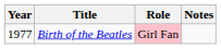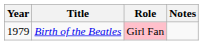Birth of the Beatles | Year: 1977 -> 1979
